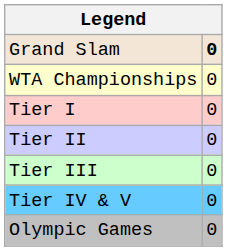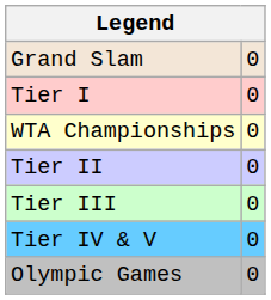Grand Slam | column 2: bold -> normal
rows swapped: WTA Championships <-> Tier I
